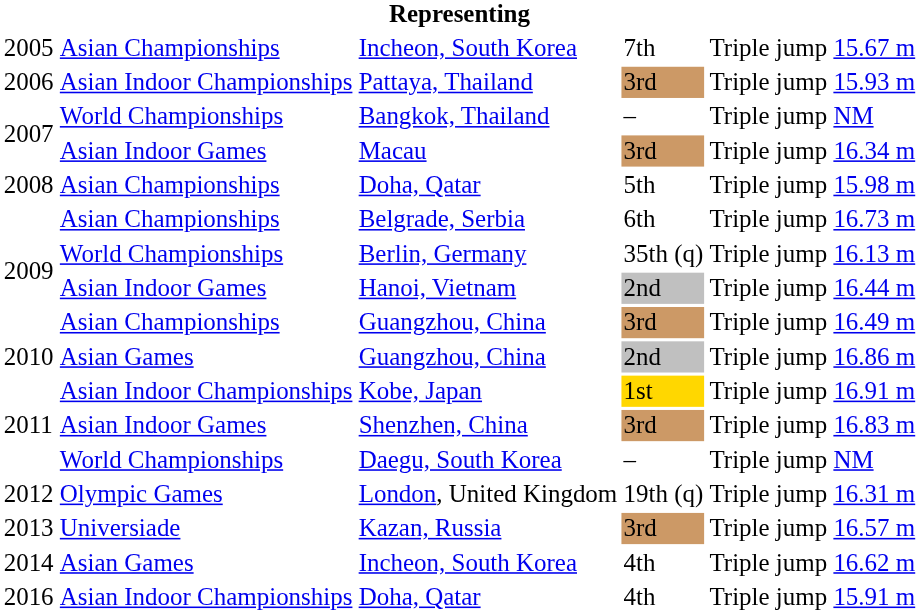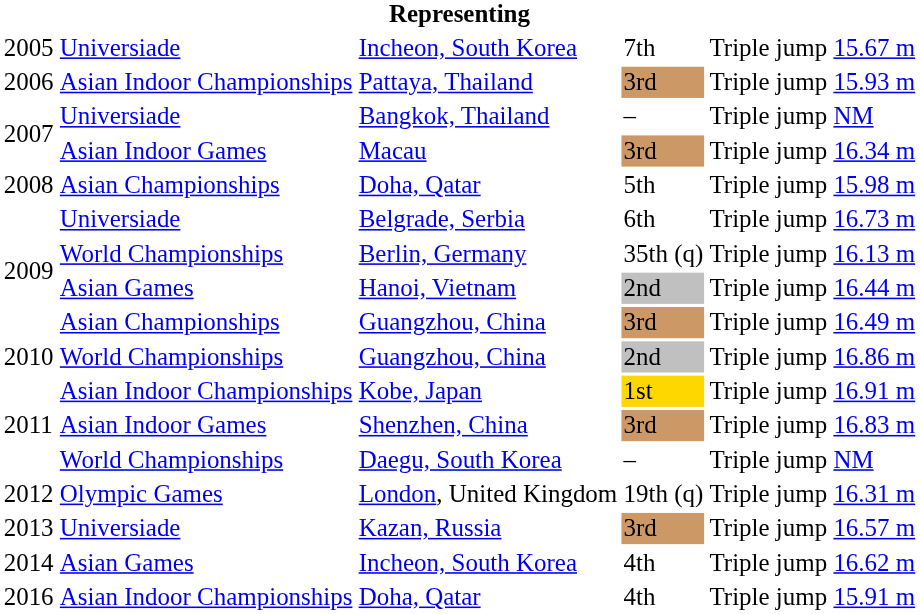2005 / Incheon, South Korea | column 2: Asian Championships -> Universiade
Bangkok, Thailand | column 2: World Championships -> Universiade
Belgrade, Serbia | column 2: Asian Championships -> Universiade
Hanoi, Vietnam | column 2: Asian Indoor Games -> Asian Games
2010 / Guangzhou, China | column 2: Asian Games -> World Championships
